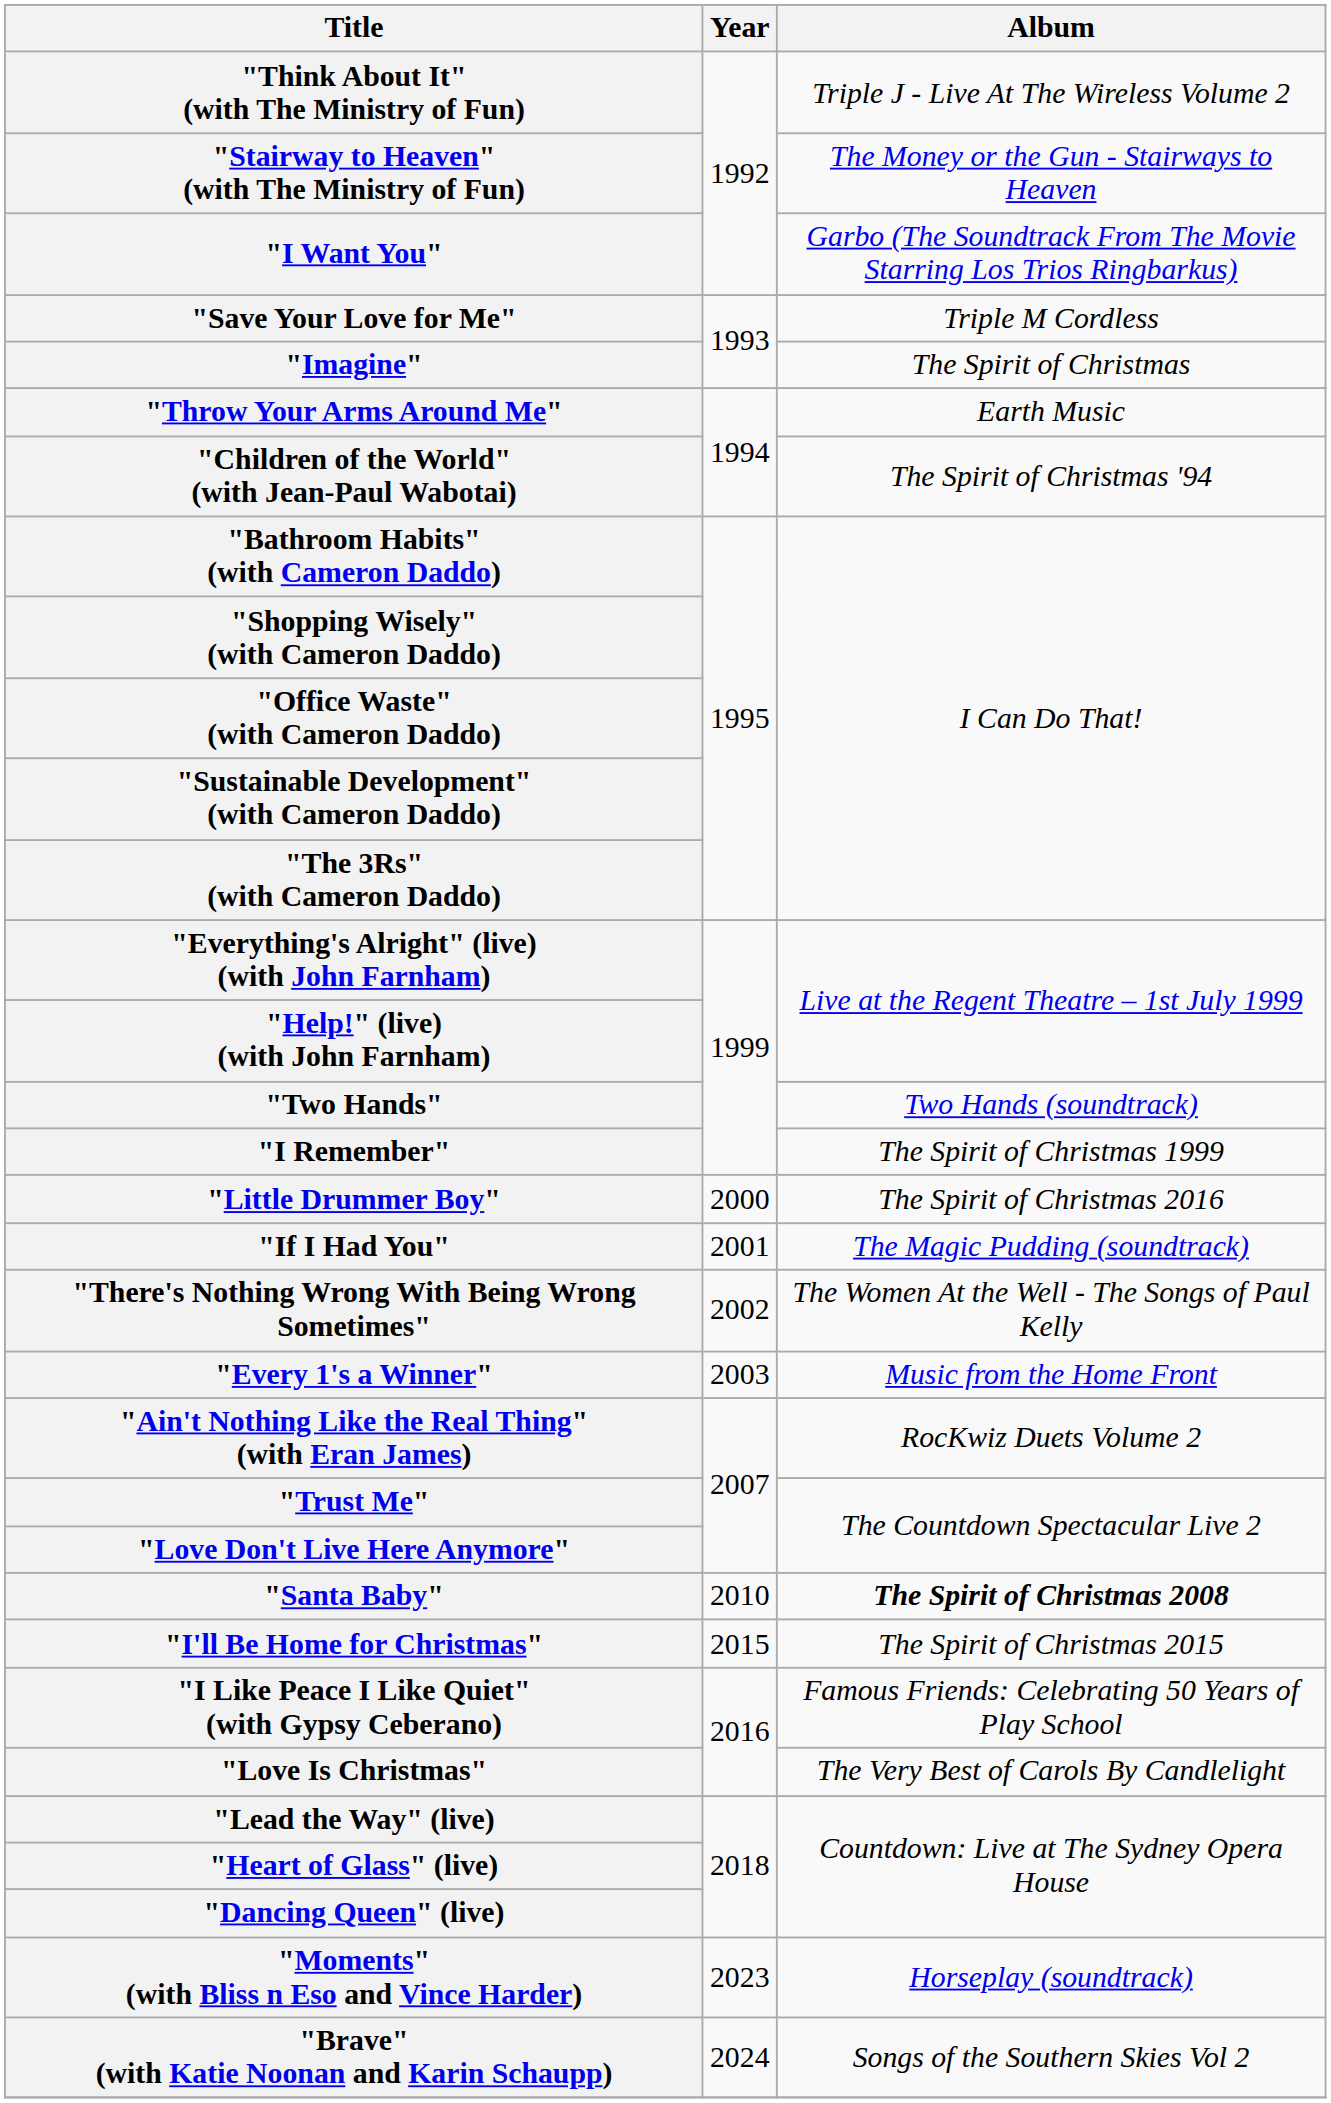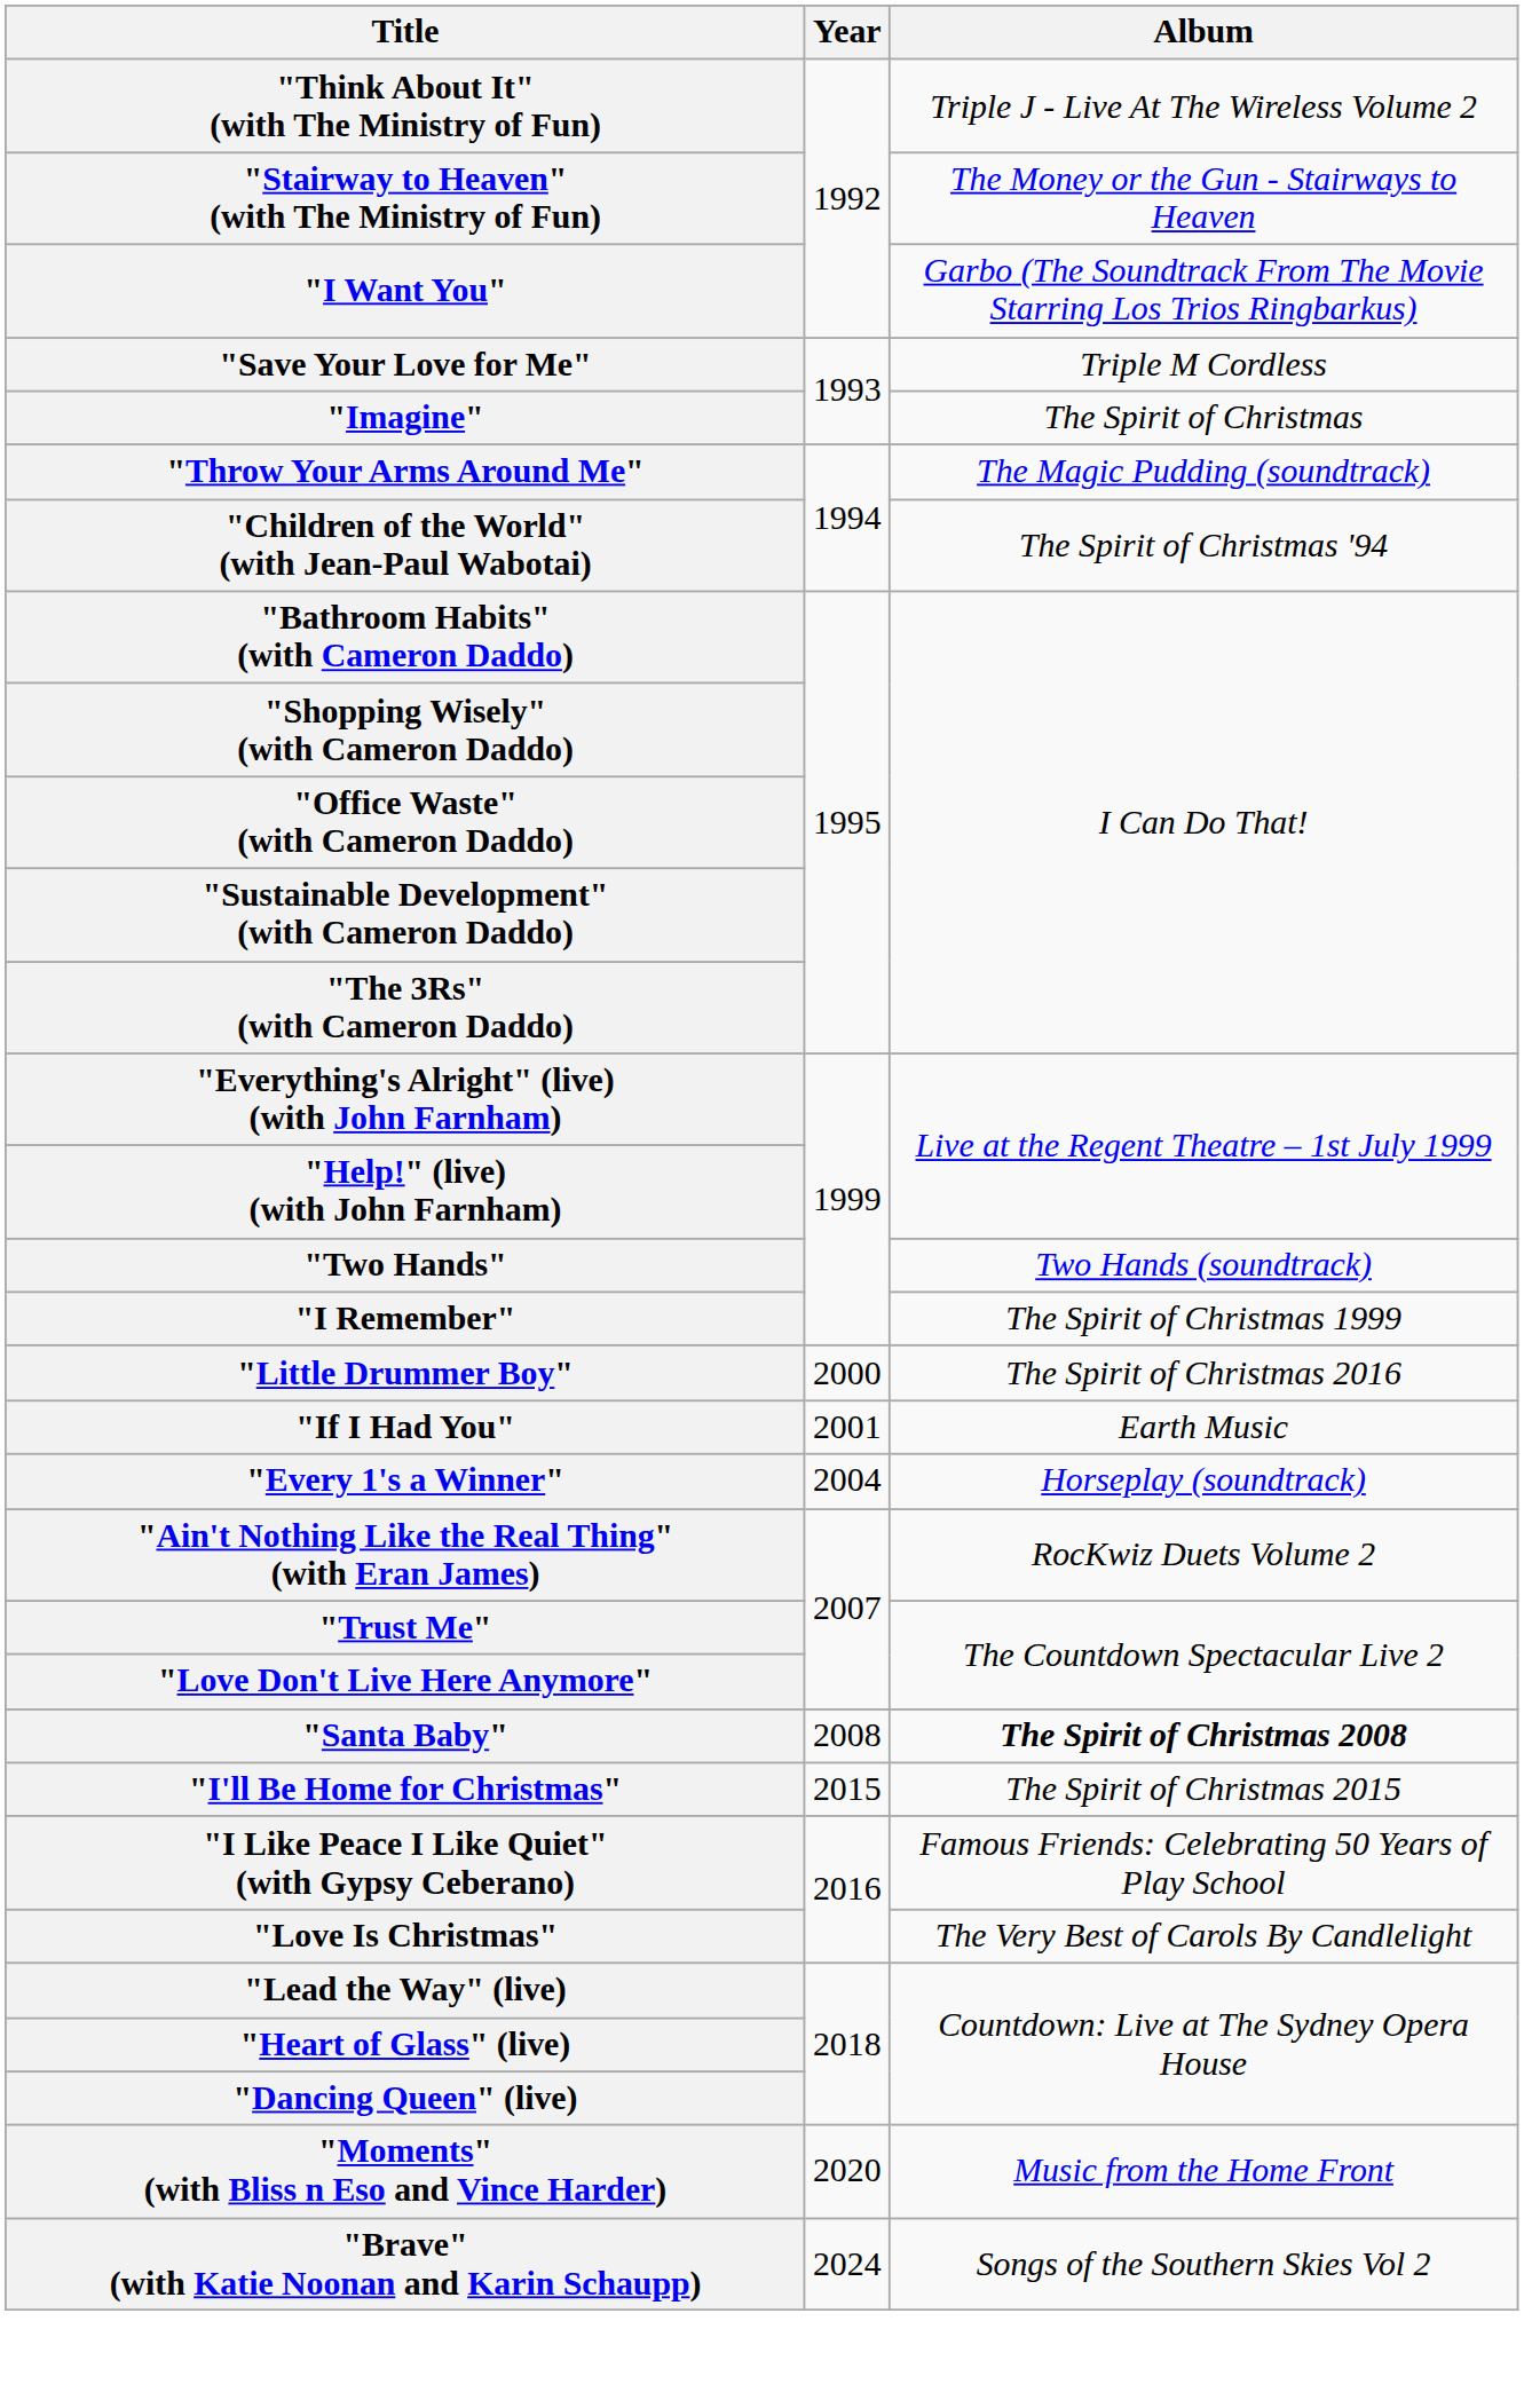"Throw Your Arms Around Me" | Album: Earth Music -> The Magic Pudding (soundtrack)
"If I Had You" | Album: The Magic Pudding (soundtrack) -> Earth Music
- row: "There's Nothing Wrong With Being Wrong Sometimes" | 2002 | The Women At the Well - The Songs of Paul Kelly
"Every 1's a Winner" | Year: 2003 -> 2004
"Every 1's a Winner" | Album: Music from the Home Front -> Horseplay (soundtrack)
"Santa Baby" | Year: 2010 -> 2008
"Moments" (with Bliss n Eso and Vince Harder) | Year: 2023 -> 2020
"Moments" (with Bliss n Eso and Vince Harder) | Album: Horseplay (soundtrack) -> Music from the Home Front
